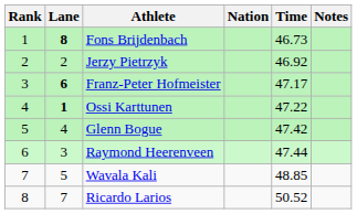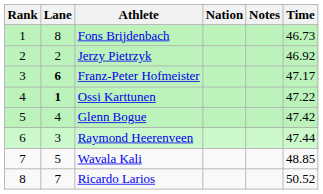columns swapped: Time <-> Notes
Fons Brijdenbach | Lane: bold -> normal
